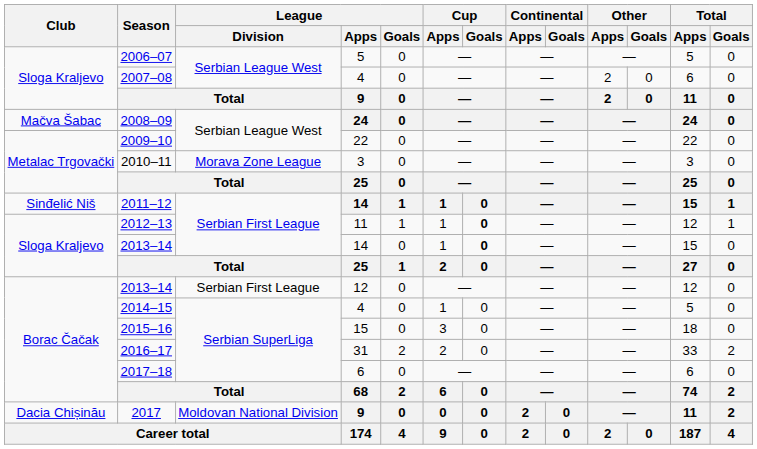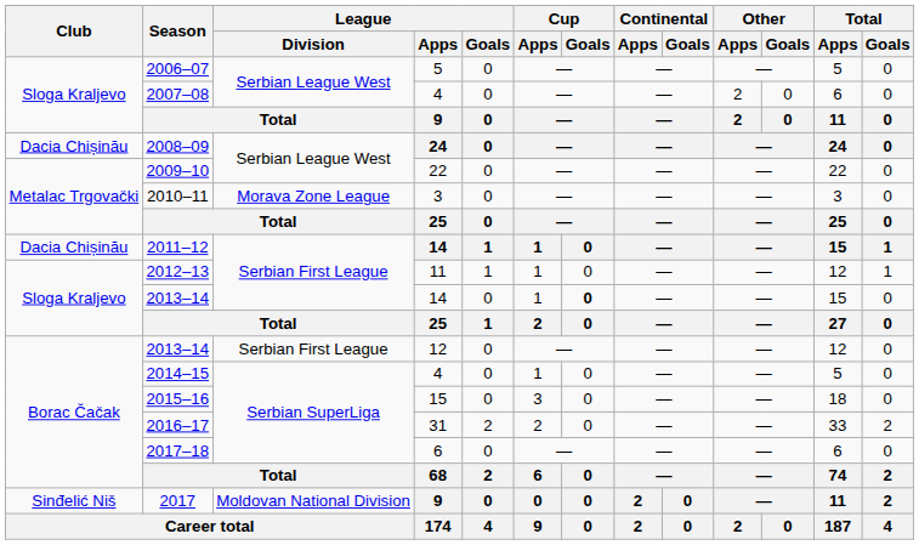2008–09 | Club: Mačva Šabac -> Dacia Chișinău
2011–12 | Club: Sinđelić Niš -> Dacia Chișinău
2012–13 | Cup / Goals: bold -> normal
2017 | Club: Dacia Chișinău -> Sinđelić Niš
